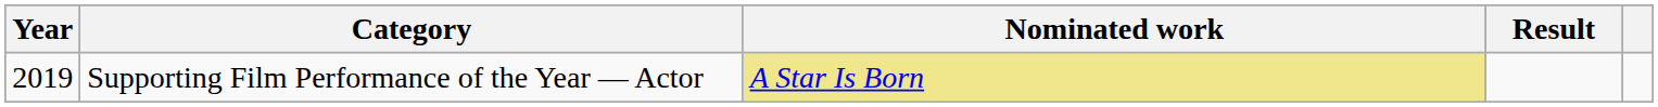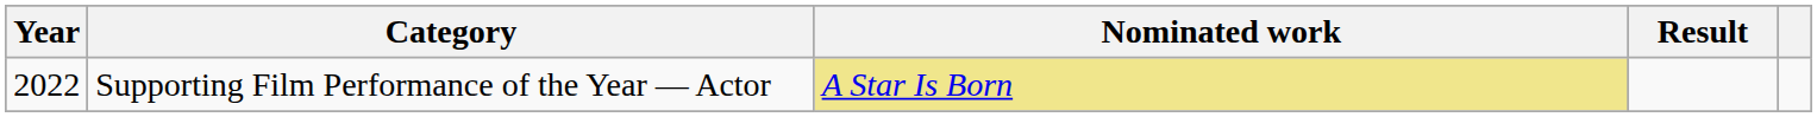Supporting Film Performance of the Year — Actor | Year: 2019 -> 2022
